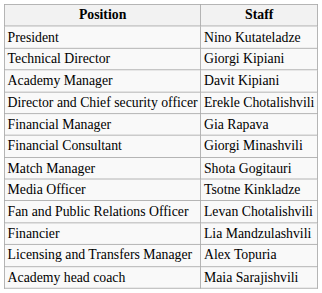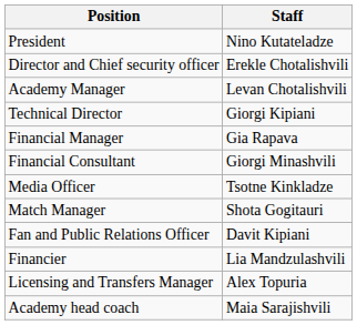rows swapped: Technical Director <-> Director and Chief security officer
Academy Manager | Staff: Davit Kipiani -> Levan Chotalishvili
rows swapped: Match Manager <-> Media Officer
Fan and Public Relations Officer | Staff: Levan Chotalishvili -> Davit Kipiani
